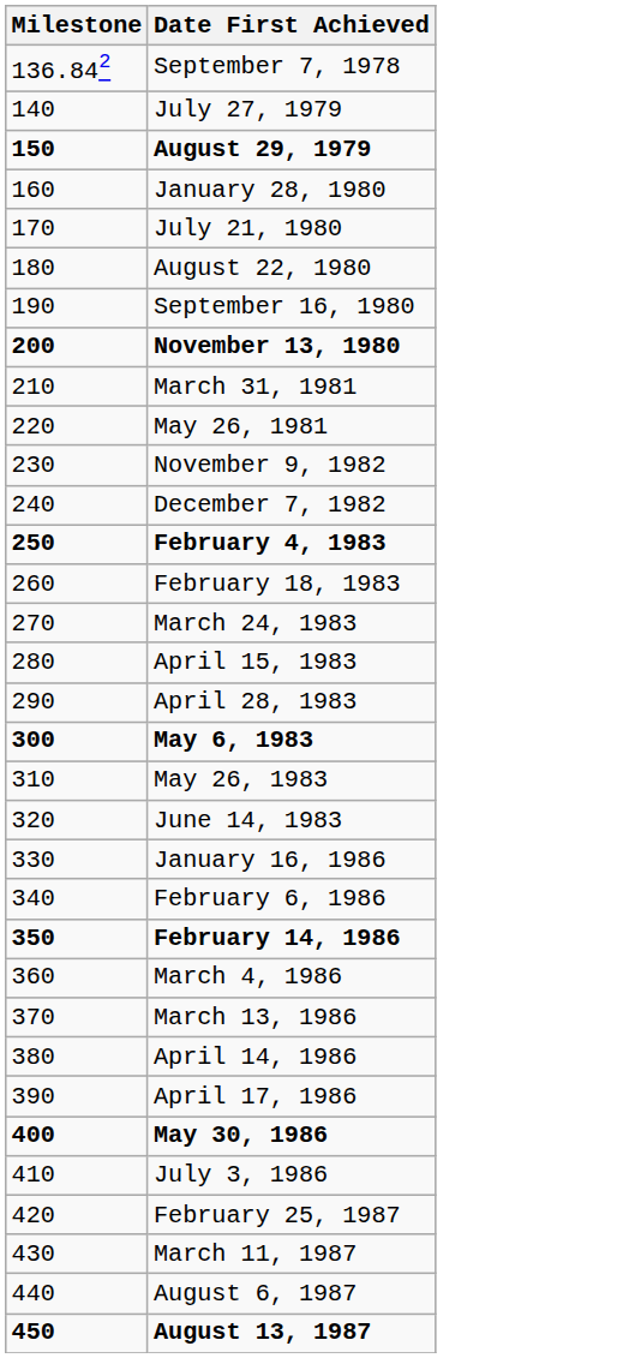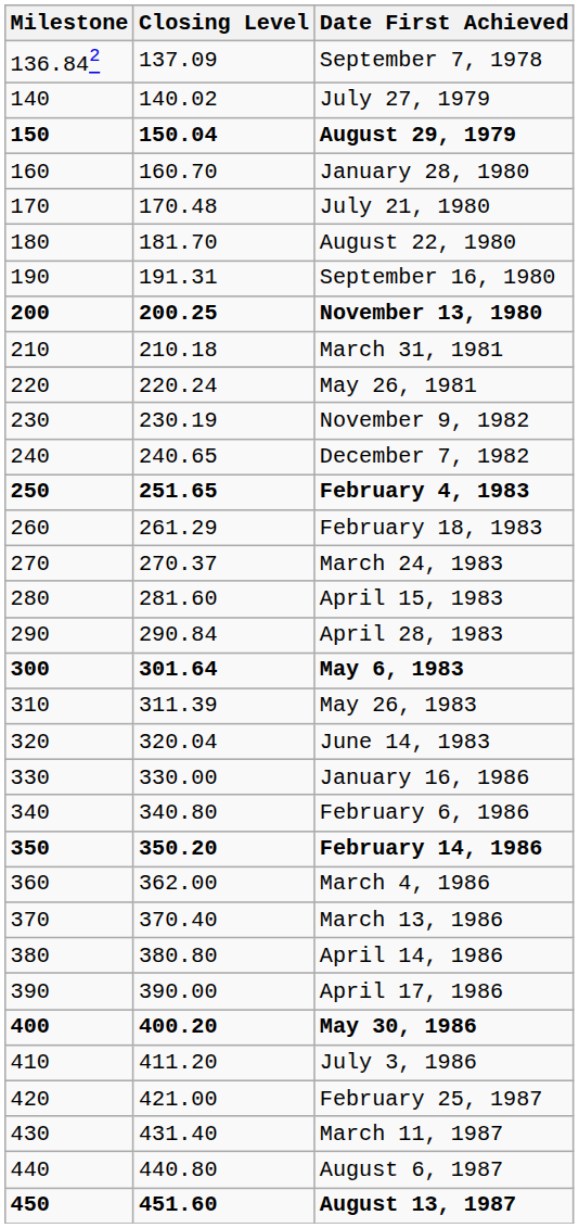+ column: Closing Level | 137.09 | 140.02 | 150.04 | 160.70 | 170.48 | 181.70 | 191.31 | 200.25 | 210.18 | 220.24 | 230.19 | 240.65 | 251.65 | 261.29 | 270.37 | 281.60 | 290.84 | 301.64 | 311.39 | 320.04 | 330.00 | 340.80 | 350.20 | 362.00 | 370.40 | 380.80 | 390.00 | 400.20 | 411.20 | 421.00 | 431.40 | 440.80 | 451.60
